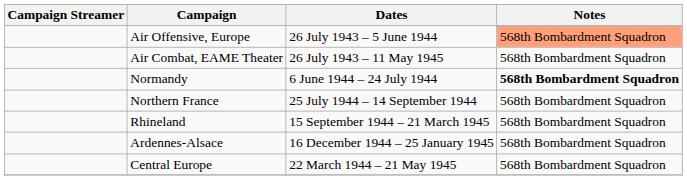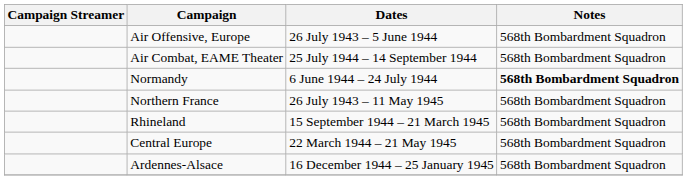Air Offensive, Europe | Notes: lightsalmon background -> no background
Air Combat, EAME Theater | Dates: 26 July 1943 – 11 May 1945 -> 25 July 1944 – 14 September 1944
Northern France | Dates: 25 July 1944 – 14 September 1944 -> 26 July 1943 – 11 May 1945
rows swapped: Ardennes-Alsace <-> Central Europe
